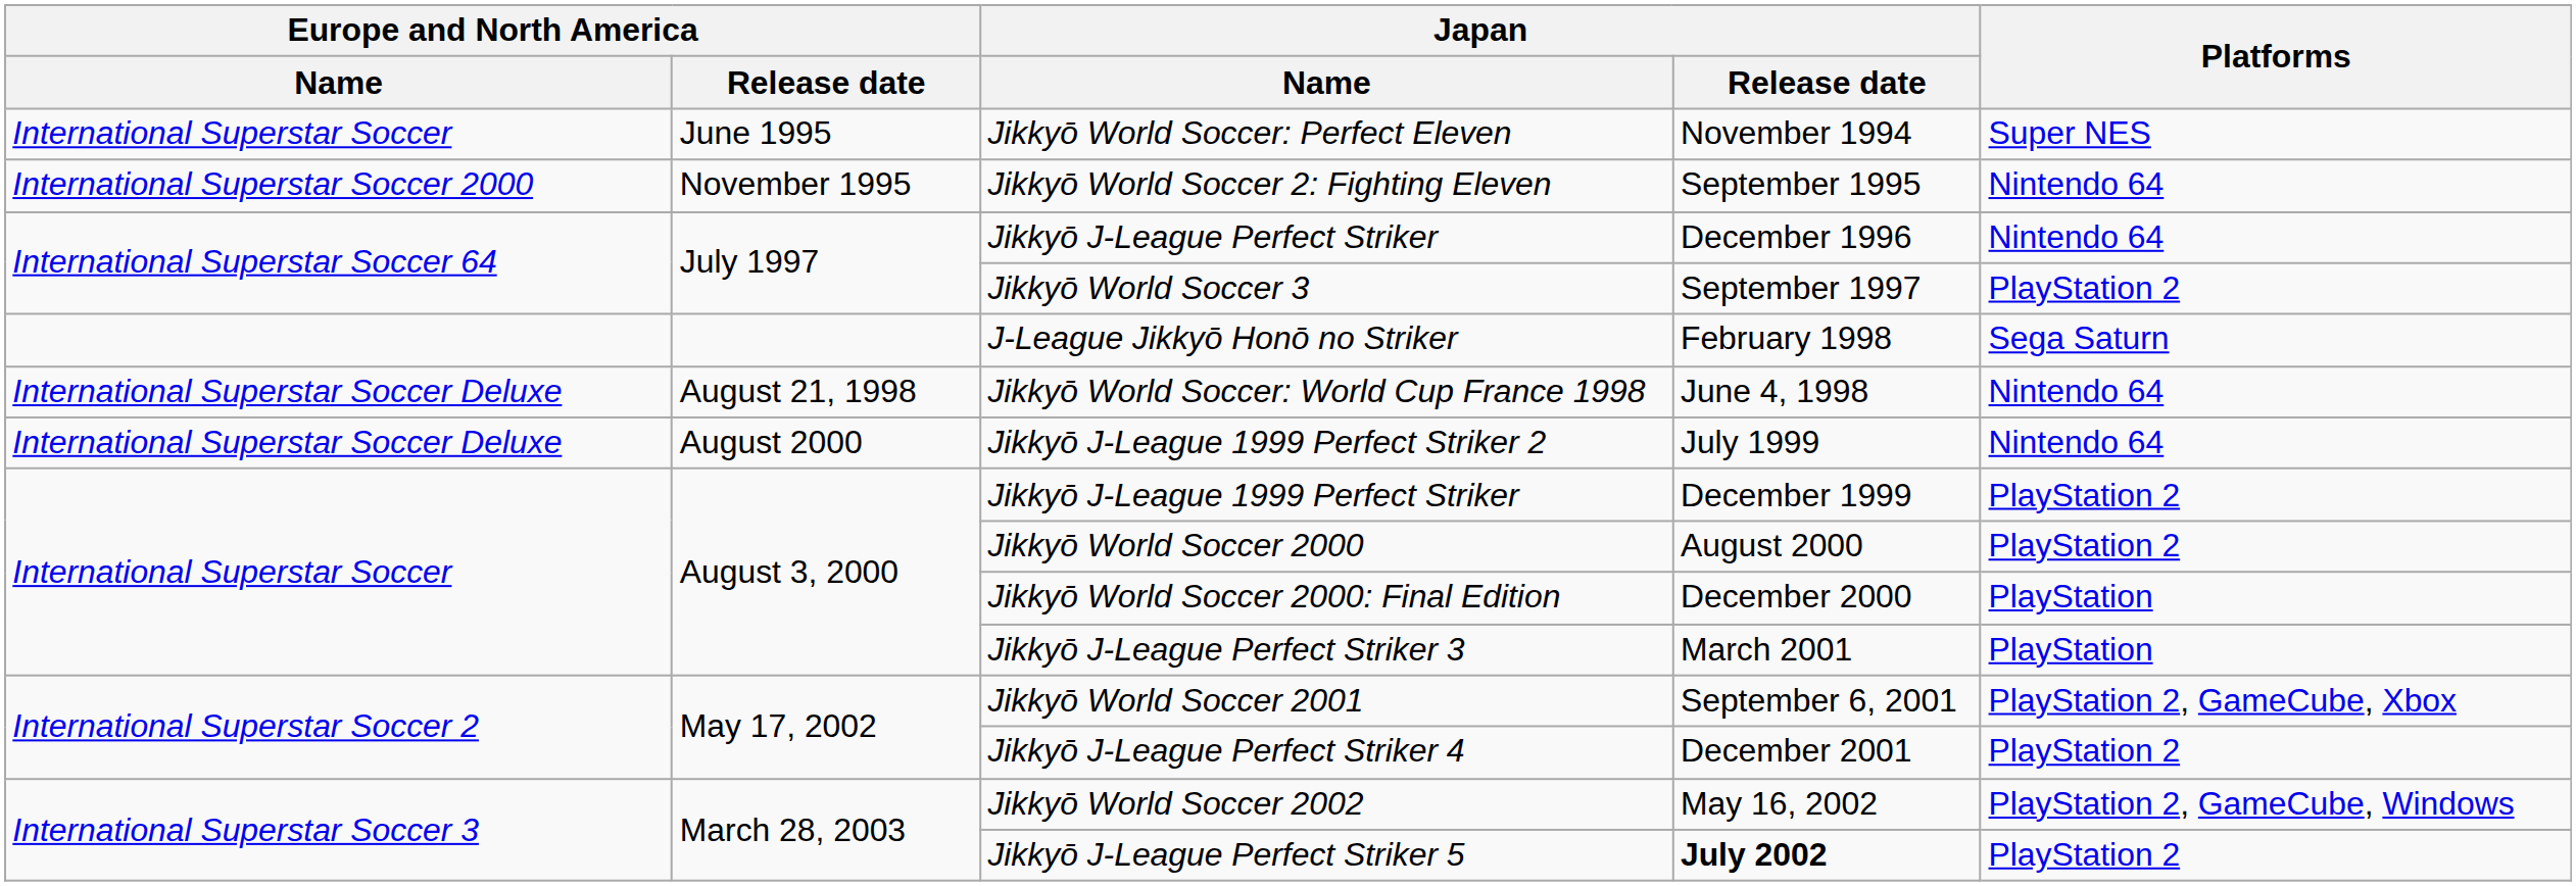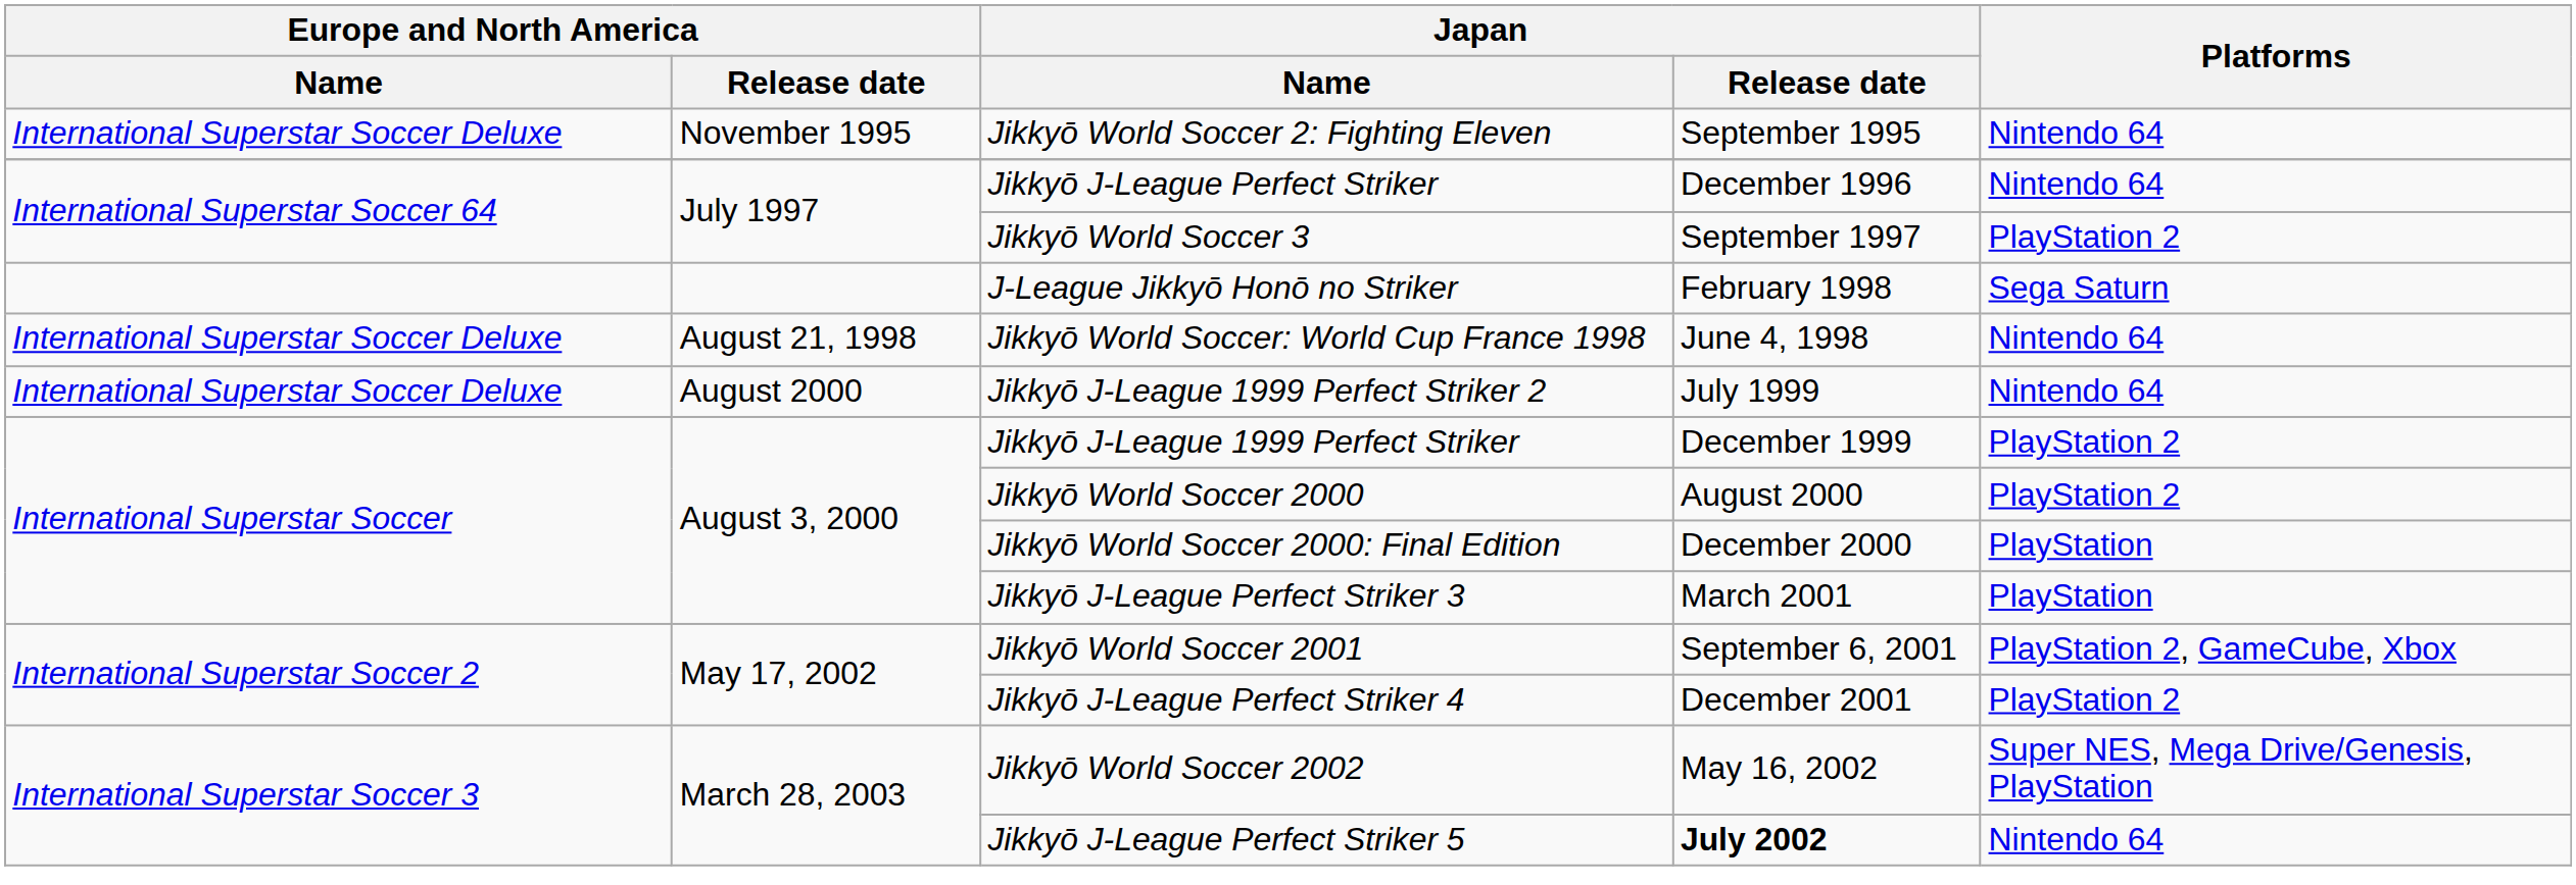- row: International Superstar Soccer | June 1995 | Jikkyō World Soccer: Perfect Eleven | November 1994 | Super NES
Jikkyō World Soccer 2: Fighting Eleven | Europe and North America / Name: International Superstar Soccer 2000 -> International Superstar Soccer Deluxe
Jikkyō World Soccer 2002 | Platforms: PlayStation 2, GameCube, Windows -> Super NES, Mega Drive/Genesis, PlayStation
Jikkyō J-League Perfect Striker 5 | Platforms: PlayStation 2 -> Nintendo 64
